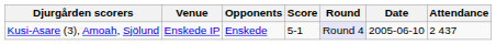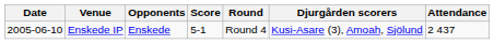columns swapped: Date <-> Djurgården scorers
Enskede IP | Round: lavender background -> no background
